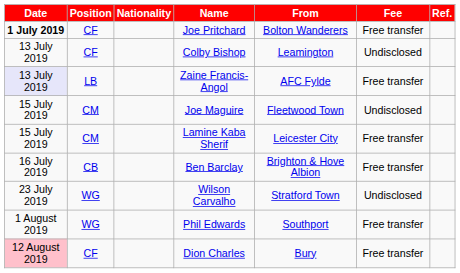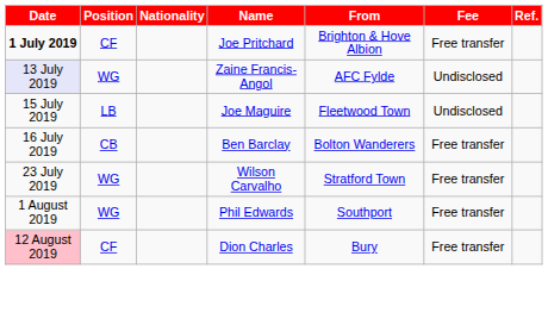Joe Pritchard | From: Bolton Wanderers -> Brighton & Hove Albion
- row: 13 July 2019 | CF | Colby Bishop | Leamington | Undisclosed
Zaine Francis-Angol | Position: LB -> WG
Zaine Francis-Angol | Fee: Free transfer -> Undisclosed
Joe Maguire | Position: CM -> LB
- row: 15 July 2019 | CM | Lamine Kaba Sherif | Leicester City | Free transfer
Ben Barclay | From: Brighton & Hove Albion -> Bolton Wanderers
Wilson Carvalho | Fee: Undisclosed -> Free transfer
